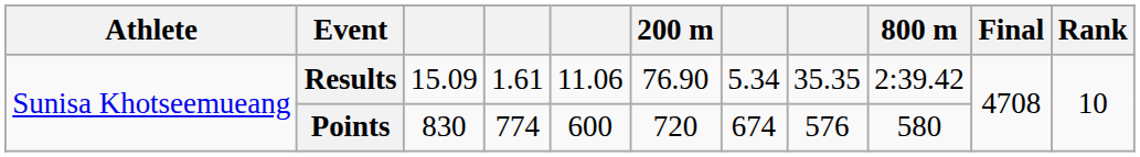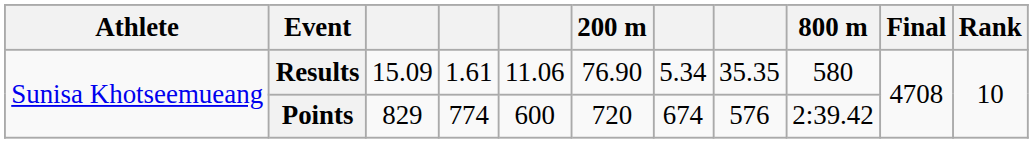Results | 800 m: 2:39.42 -> 580
Points | column 3: 830 -> 829
Points | 800 m: 580 -> 2:39.42
